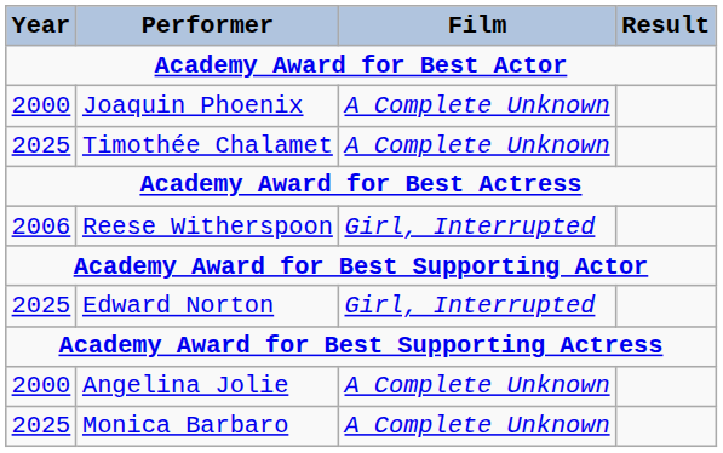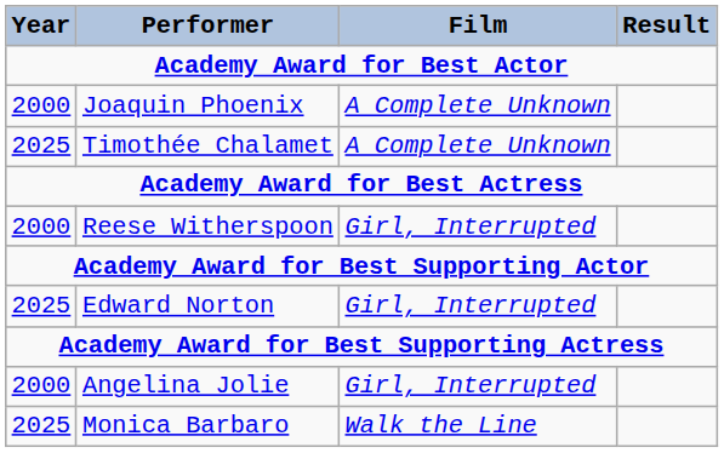Reese Witherspoon | Year: 2006 -> 2000
Angelina Jolie | Film: A Complete Unknown -> Girl, Interrupted
Monica Barbaro | Film: A Complete Unknown -> Walk the Line
